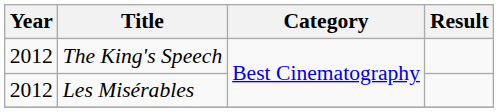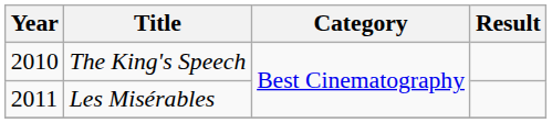The King's Speech | Year: 2012 -> 2010
Les Misérables | Year: 2012 -> 2011
